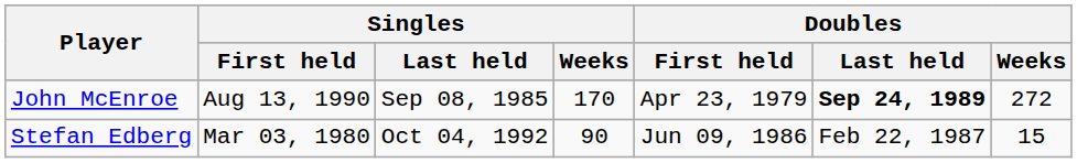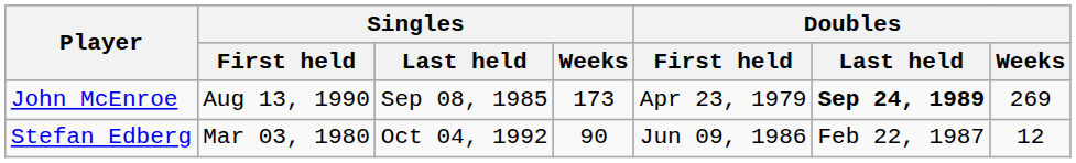John McEnroe | Singles / Weeks: 170 -> 173
John McEnroe | Doubles / Weeks: 272 -> 269
Stefan Edberg | Doubles / Weeks: 15 -> 12
